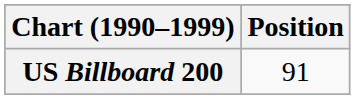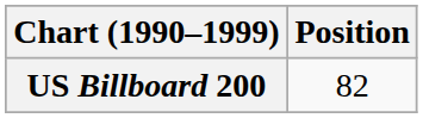US Billboard 200 | Position: 91 -> 82
